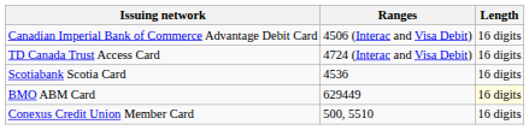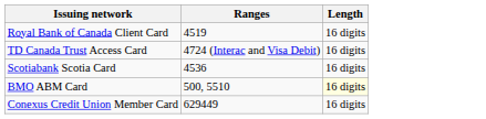- row: Canadian Imperial Bank of Commerce Advantage Debit Card | 4506 (Interac and Visa Debit) | 16 digits
+ row: Royal Bank of Canada Client Card | 4519 | 16 digits
BMO ABM Card | Ranges: 629449 -> 500, 5510
Conexus Credit Union Member Card | Ranges: 500, 5510 -> 629449
